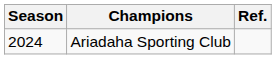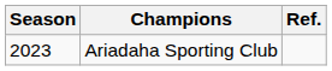Ariadaha Sporting Club | Season: 2024 -> 2023
